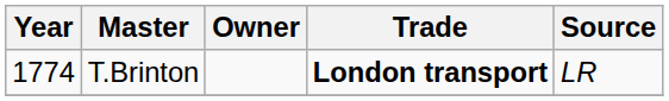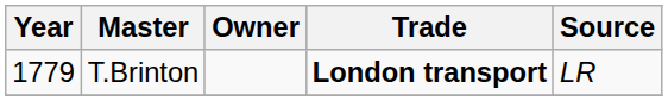T.Brinton | Year: 1774 -> 1779
